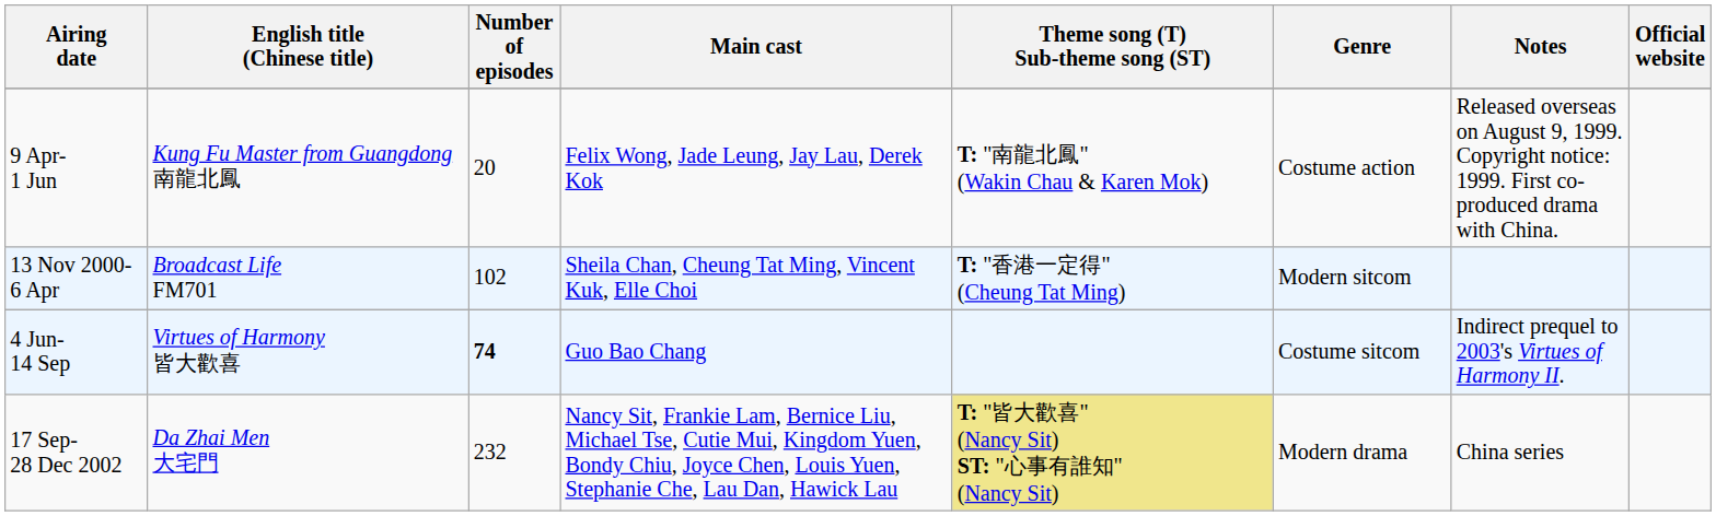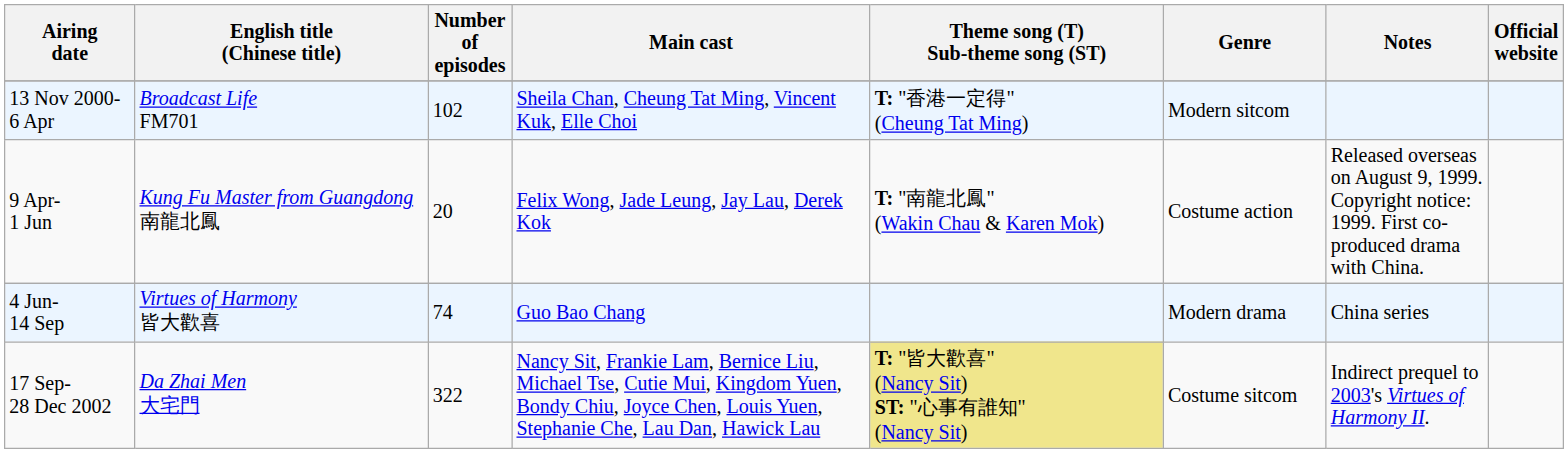rows swapped: 13 Nov 2000- 6 Apr <-> 9 Apr- 1 Jun
4 Jun- 14 Sep | Number of episodes: bold -> normal
4 Jun- 14 Sep | Genre: Costume sitcom -> Modern drama
4 Jun- 14 Sep | Notes: Indirect prequel to 2003's Virtues of Harmony II. -> China series
17 Sep- 28 Dec 2002 | Number of episodes: 232 -> 322
17 Sep- 28 Dec 2002 | Genre: Modern drama -> Costume sitcom
17 Sep- 28 Dec 2002 | Notes: China series -> Indirect prequel to 2003's Virtues of Harmony II.
